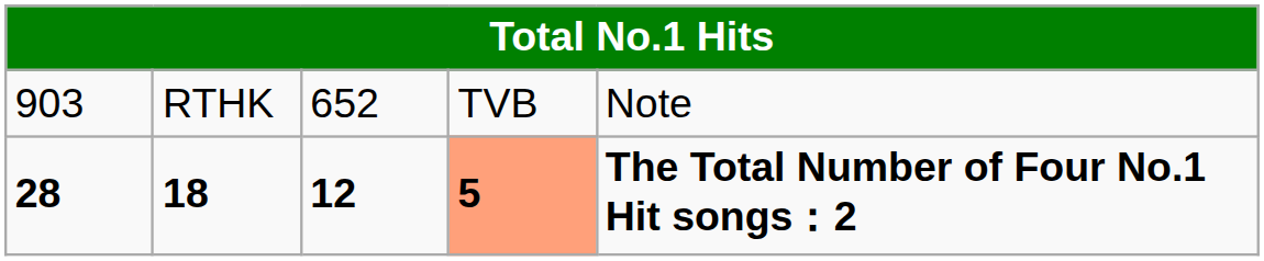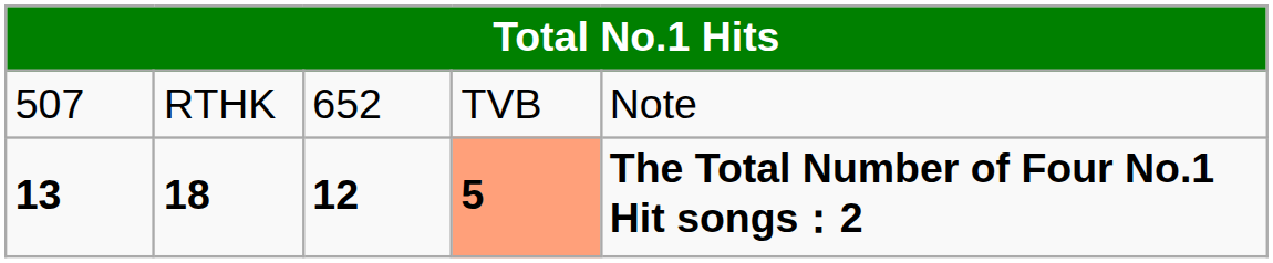RTHK | column 1: 903 -> 507
18 | column 1: 28 -> 13
